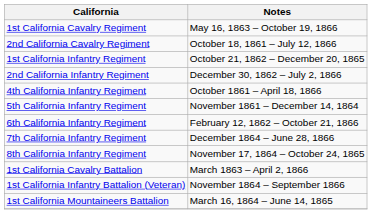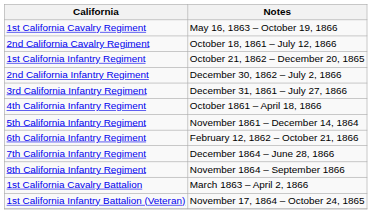+ row: 3rd California Infantry Regiment | December 31, 1861 – July 27, 1866
8th California Infantry Regiment | Notes: November 17, 1864 – October 24, 1865 -> November 1864 – September 1866
1st California Infantry Battalion (Veteran) | Notes: November 1864 – September 1866 -> November 17, 1864 – October 24, 1865
- row: 1st California Mountaineers Battalion | March 16, 1864 – June 14, 1865
